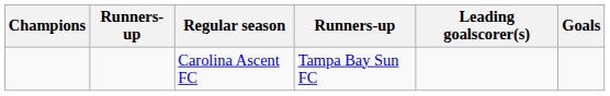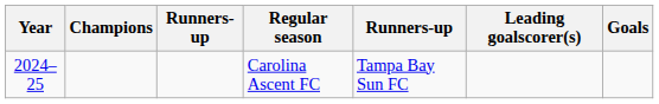+ column: Year | 2024–25
